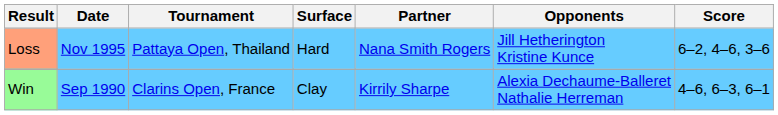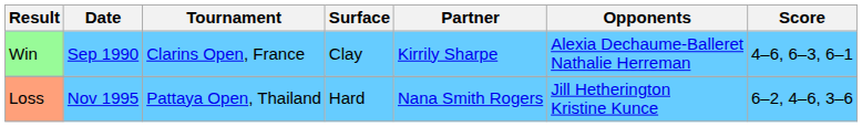rows swapped: Win <-> Loss
